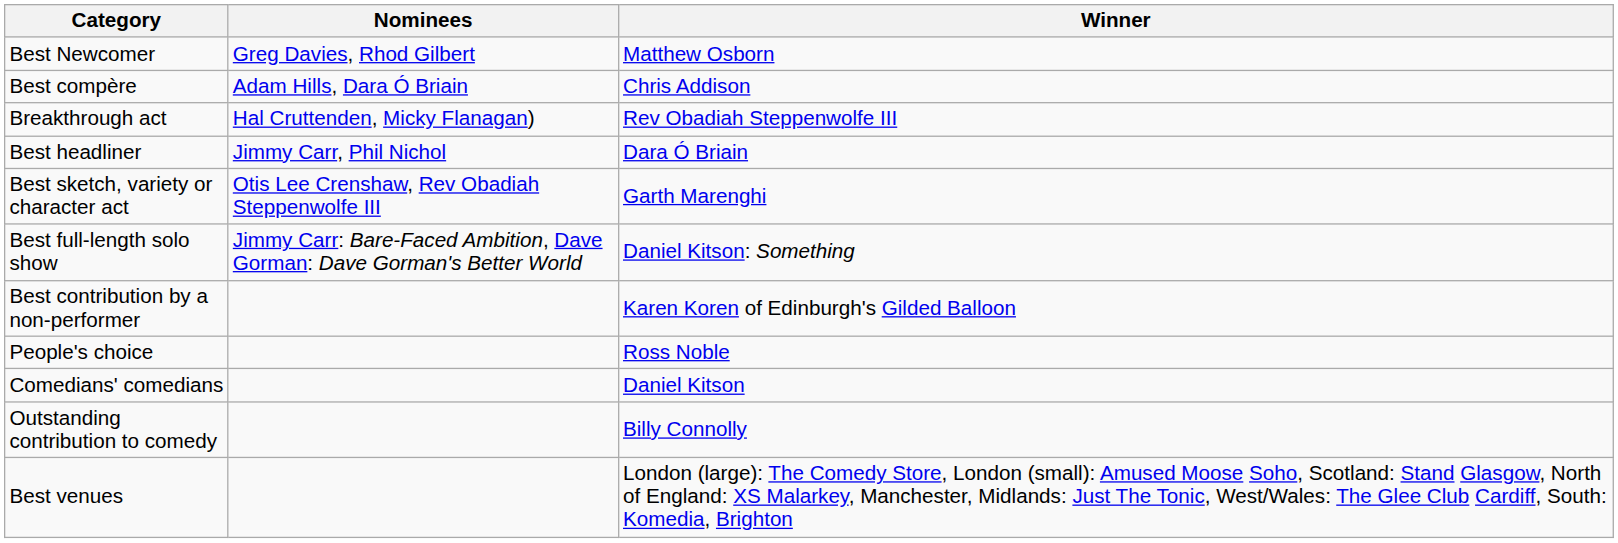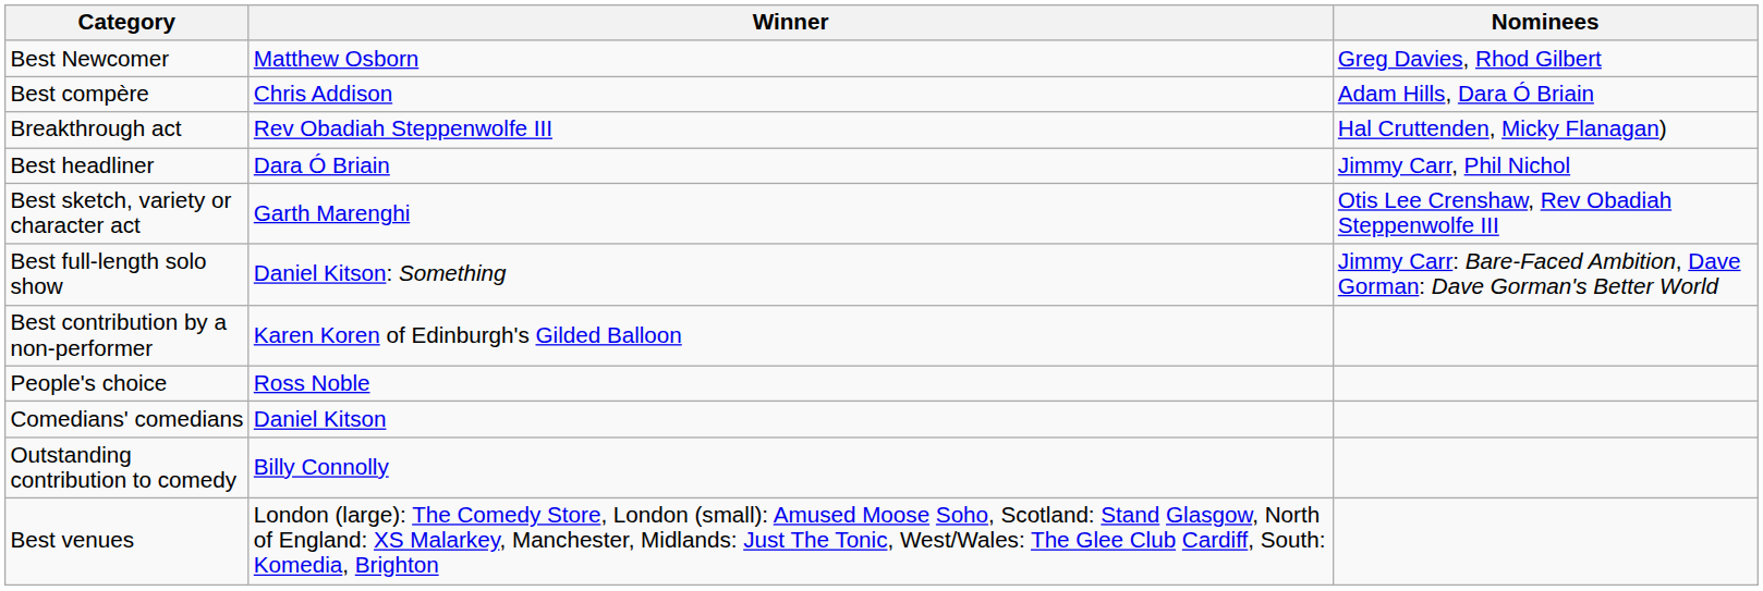columns swapped: Winner <-> Nominees
